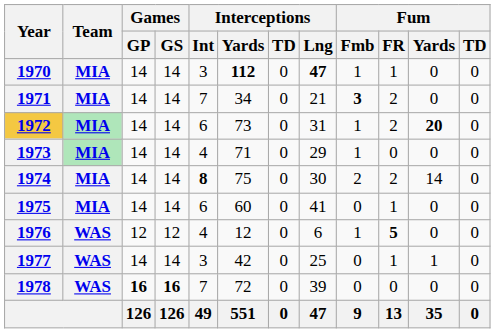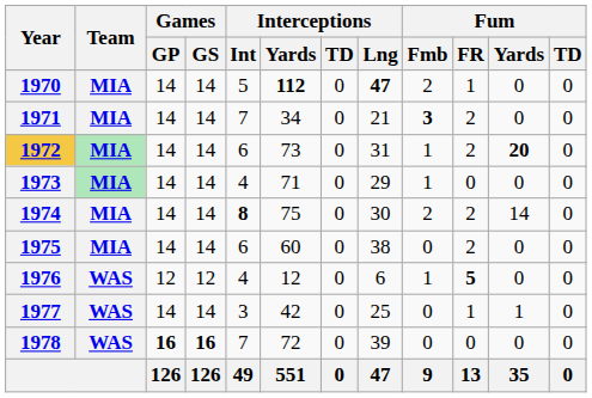1970 | Interceptions / Int: 3 -> 5
1970 | Fum / Fmb: 1 -> 2
1975 | Interceptions / Lng: 41 -> 38
1975 | Fum / FR: 1 -> 2
